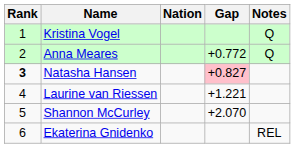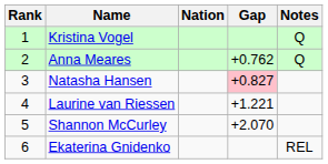Anna Meares | Gap: +0.772 -> +0.762
Natasha Hansen | Rank: bold -> normal
